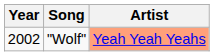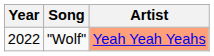"Wolf" | Year: 2002 -> 2022
